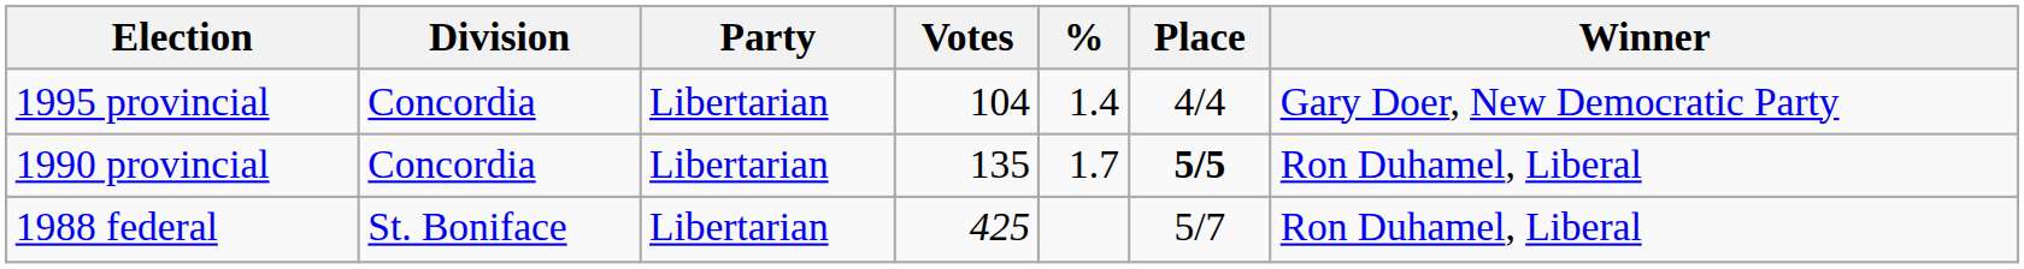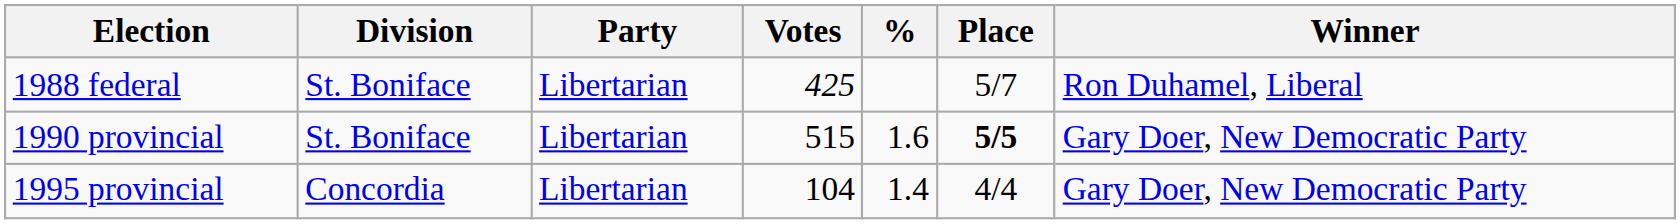rows swapped: 1988 federal <-> 1995 provincial
1990 provincial | Division: Concordia -> St. Boniface
1990 provincial | Votes: 135 -> 515
1990 provincial | %: 1.7 -> 1.6
1990 provincial | Winner: Ron Duhamel, Liberal -> Gary Doer, New Democratic Party
